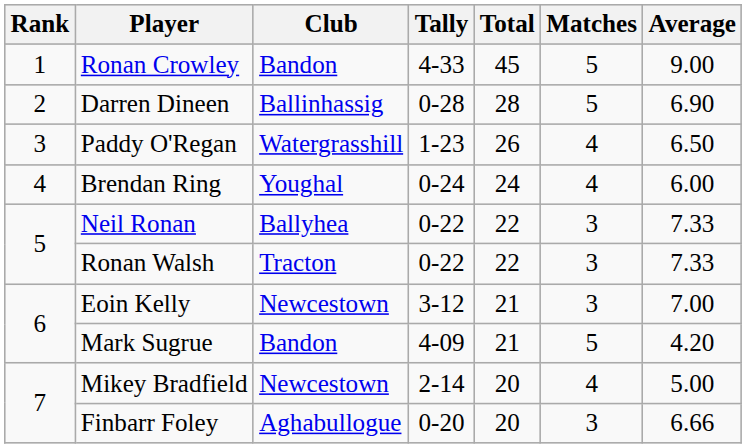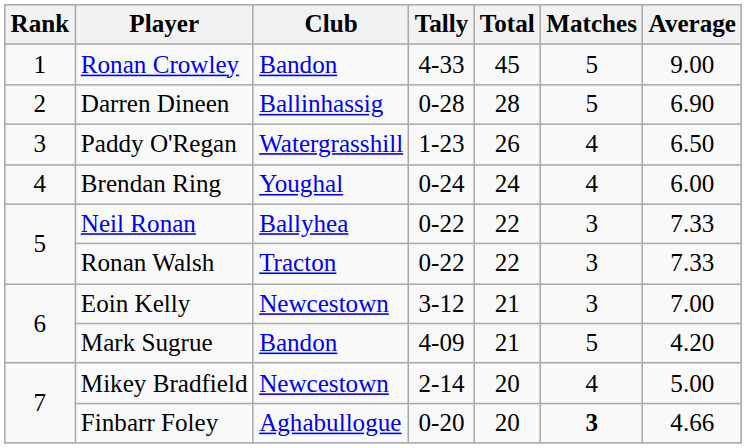Finbarr Foley | Matches: normal -> bold
Finbarr Foley | Average: 6.66 -> 4.66
